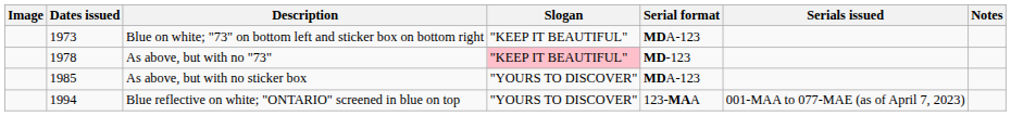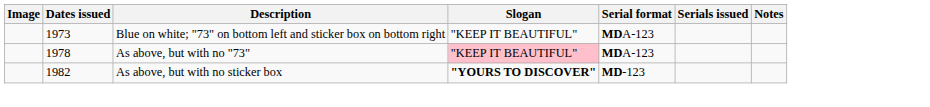As above, but with no "73" | Serial format: MD-123 -> MDA-123
As above, but with no sticker box | Dates issued: 1985 -> 1982
As above, but with no sticker box | Slogan: normal -> bold
As above, but with no sticker box | Serial format: MDA-123 -> MD-123
- row: 1994 | Blue reflective on white; "ONTARIO" screened in blue on top | "YOURS TO DISCOVER" | 123-MAA | 001-MAA to 077-MAE (as of April 7, 2023)
